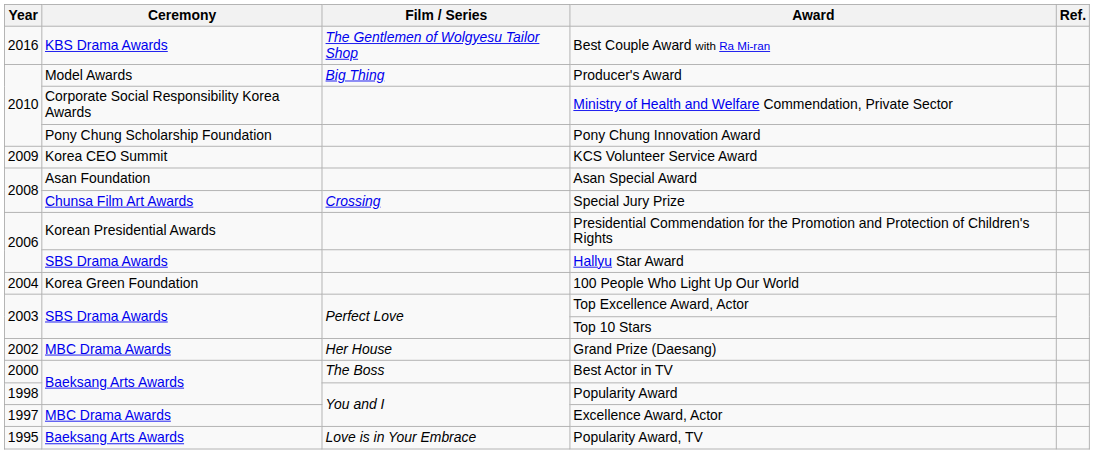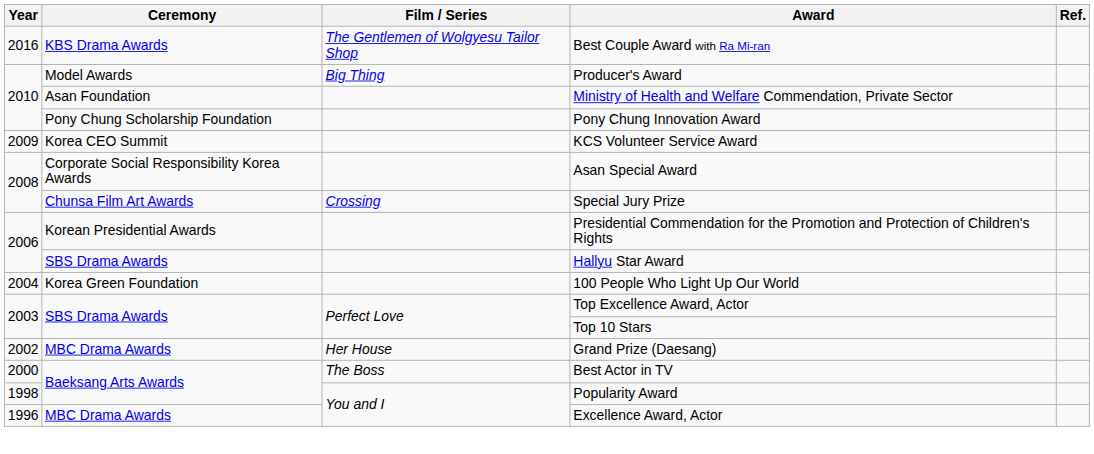Ministry of Health and Welfare Commendation, Private Sector | Ceremony: Corporate Social Responsibility Korea Awards -> Asan Foundation
Asan Special Award | Ceremony: Asan Foundation -> Corporate Social Responsibility Korea Awards
Excellence Award, Actor | Year: 1997 -> 1996
- row: 1995 | Baeksang Arts Awards | Love is in Your Embrace | Popularity Award, TV
